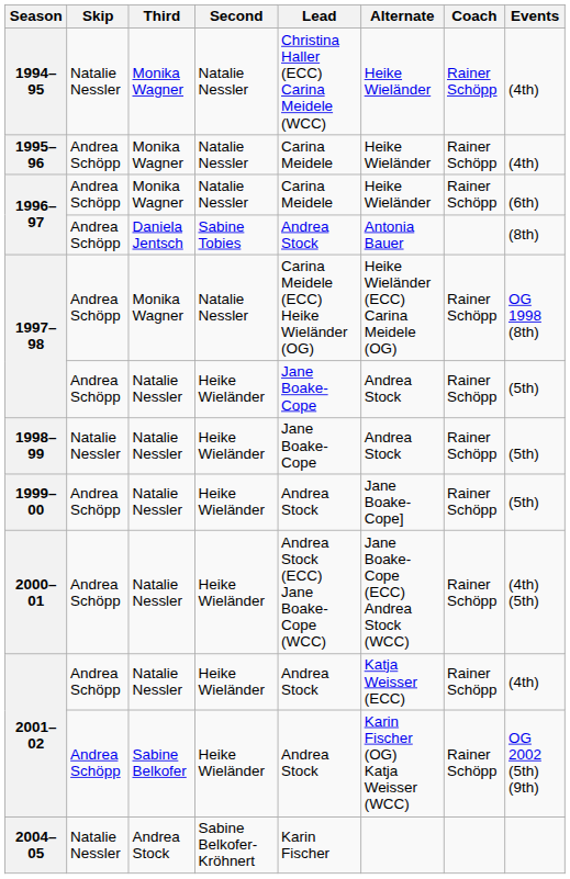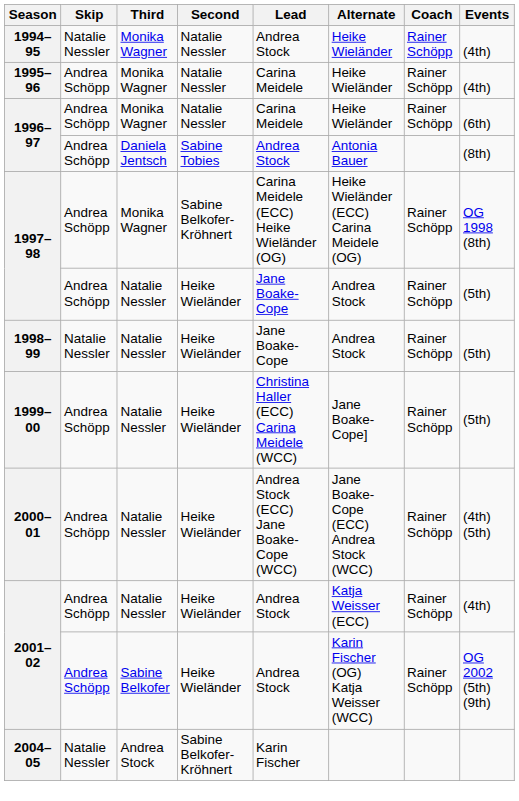1994–95 | Lead: Christina Haller (ECC) Carina Meidele (WCC) -> Andrea Stock
1997–98 / Monika Wagner | Second: Natalie Nessler -> Sabine Belkofer-Kröhnert
1999–00 | Lead: Andrea Stock -> Christina Haller (ECC) Carina Meidele (WCC)
